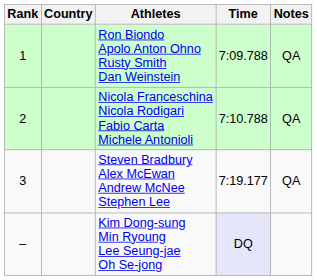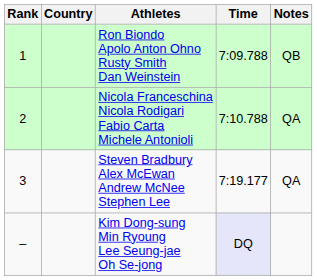Ron Biondo Apolo Anton Ohno Rusty Smith Dan Weinstein | Notes: QA -> QB
